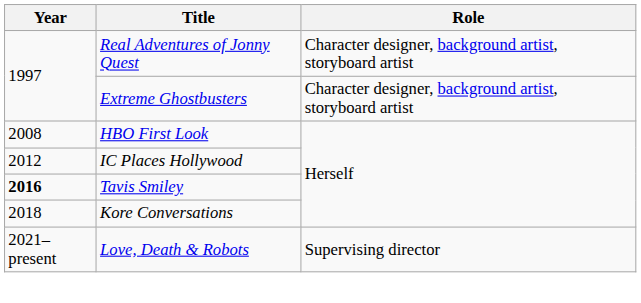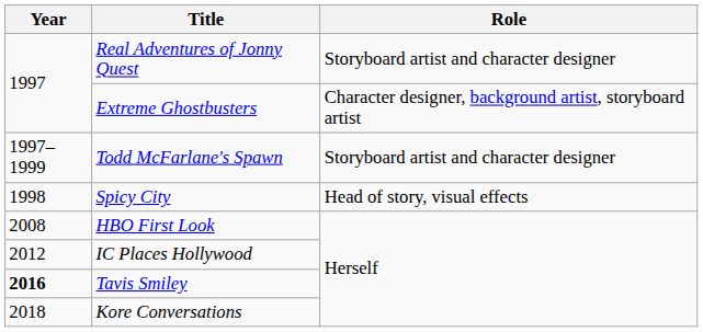Real Adventures of Jonny Quest | Role: Character designer, background artist, storyboard artist -> Storyboard artist and character designer
+ row: 1997–1999 | Todd McFarlane's Spawn | Storyboard artist and character designer
+ row: 1998 | Spicy City | Head of story, visual effects
- row: 2021–present | Love, Death & Robots | Supervising director
